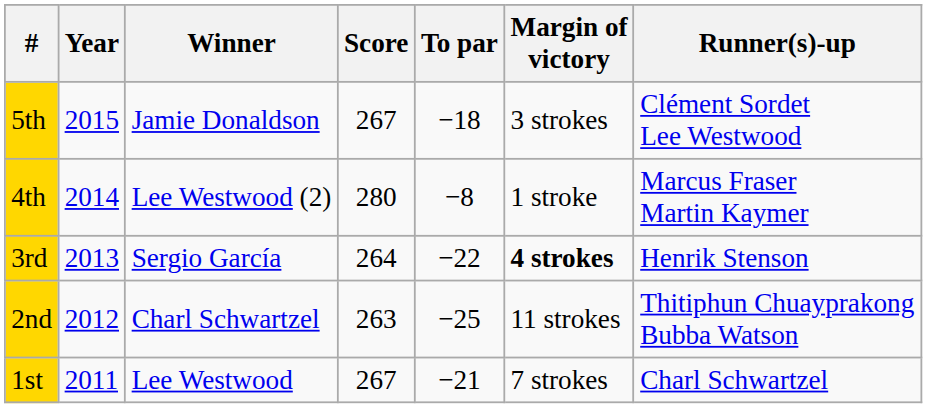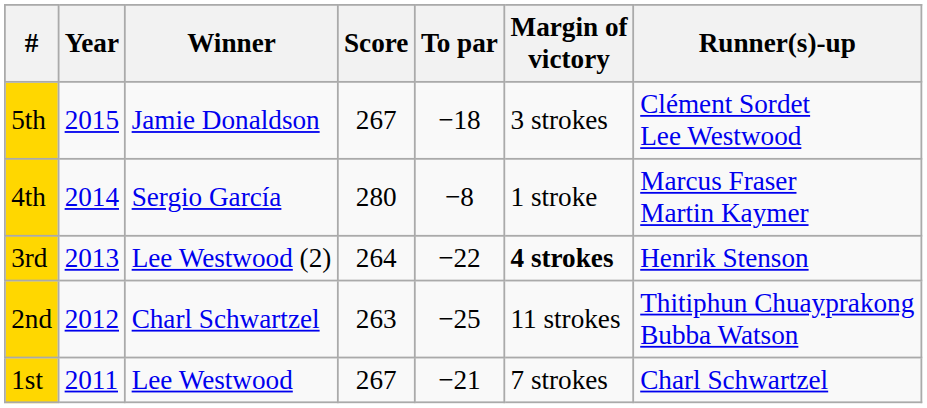4th | Winner: Lee Westwood (2) -> Sergio García
3rd | Winner: Sergio García -> Lee Westwood (2)
